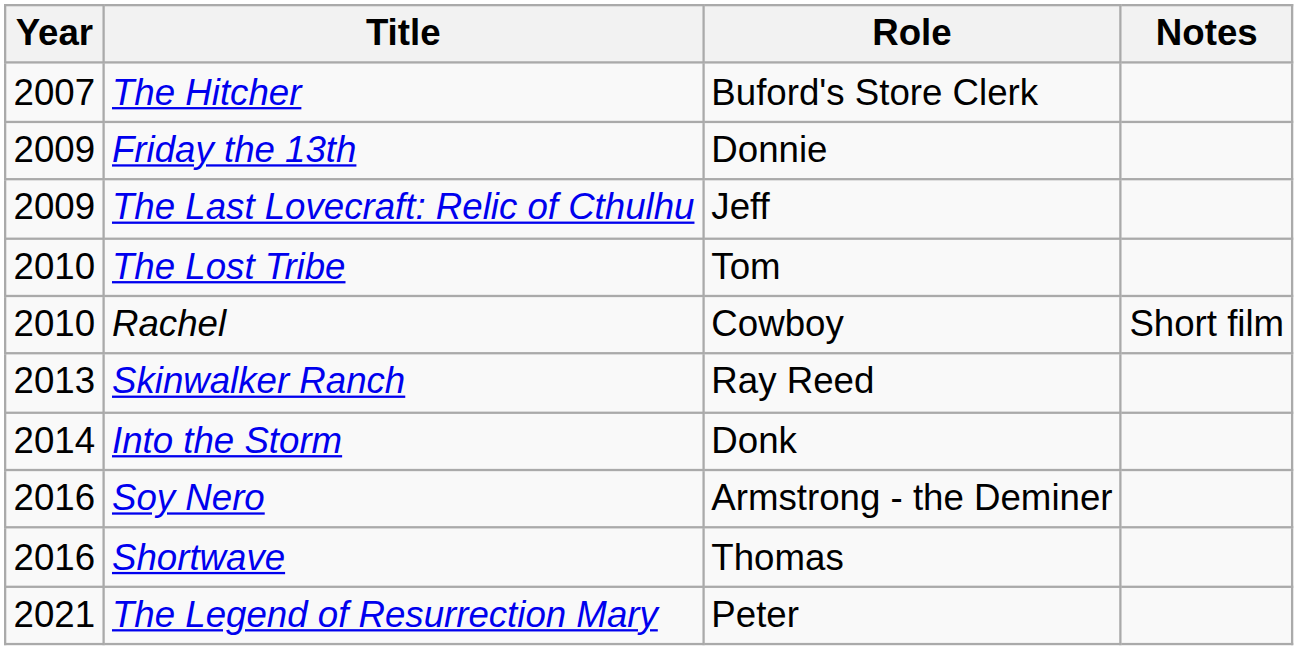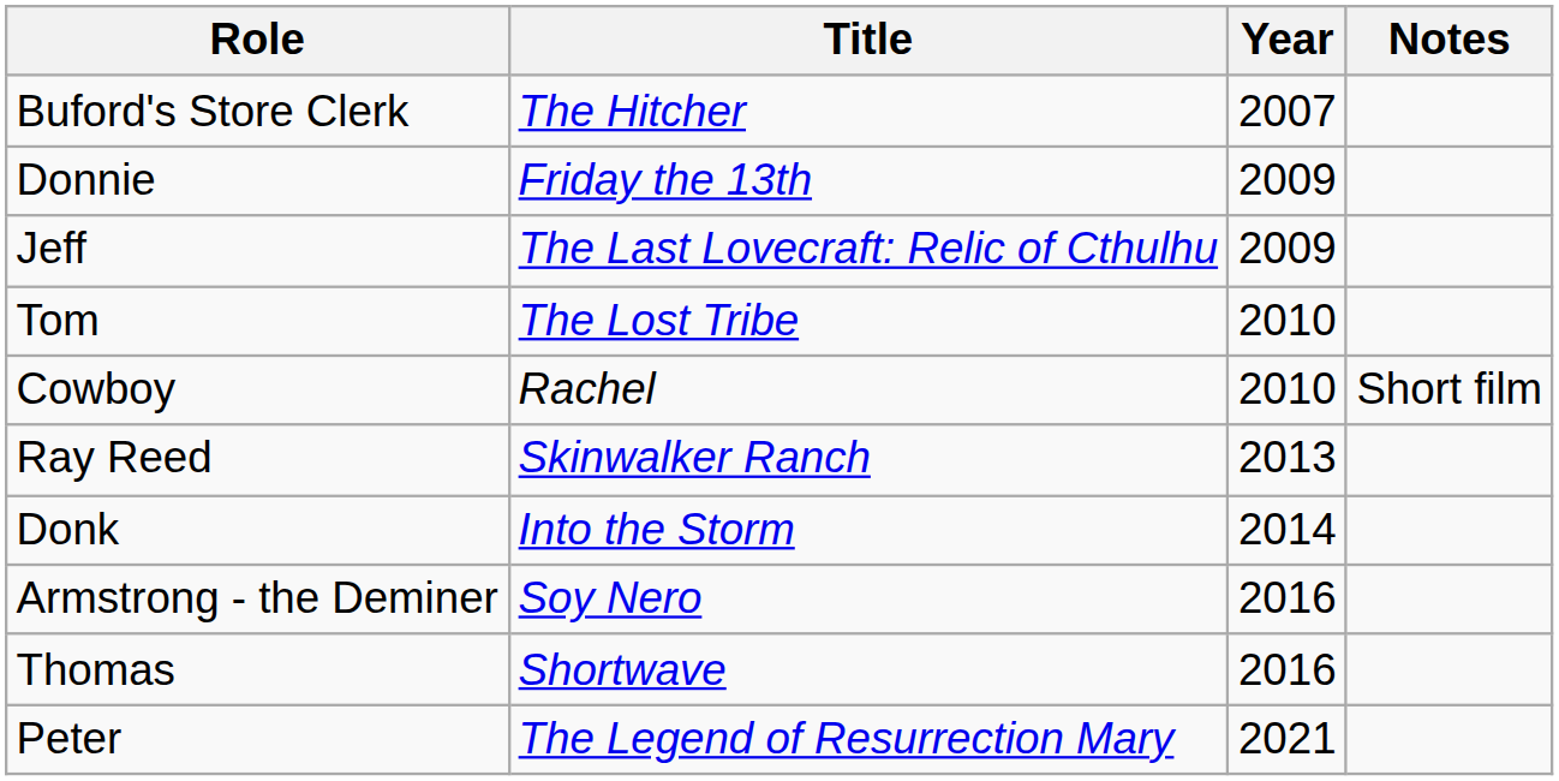columns swapped: Year <-> Role
